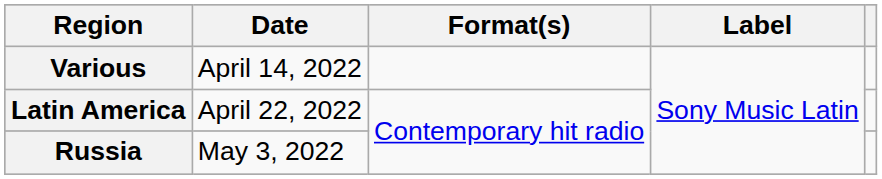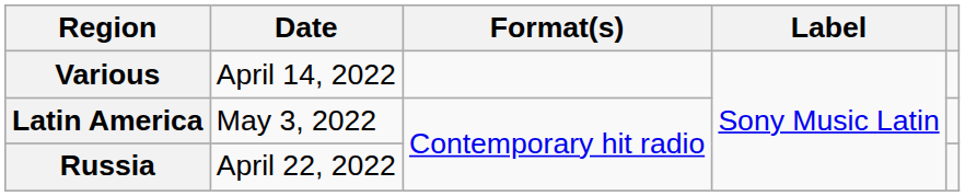Latin America | Date: April 22, 2022 -> May 3, 2022
Russia | Date: May 3, 2022 -> April 22, 2022
